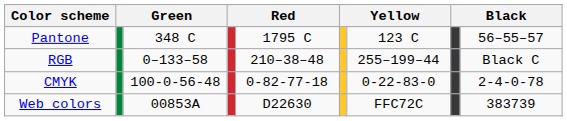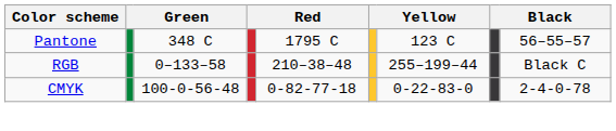- row: Web colors | 00853A | D22630 | FFC72C | 383739
